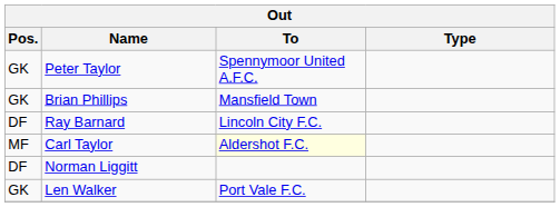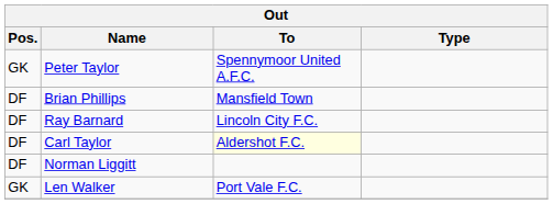Brian Phillips | Pos.: GK -> DF
Carl Taylor | Pos.: MF -> DF
